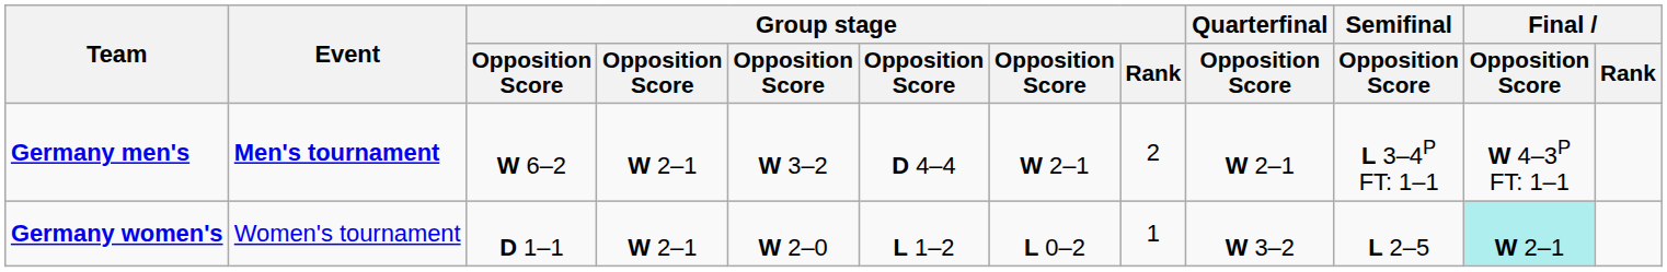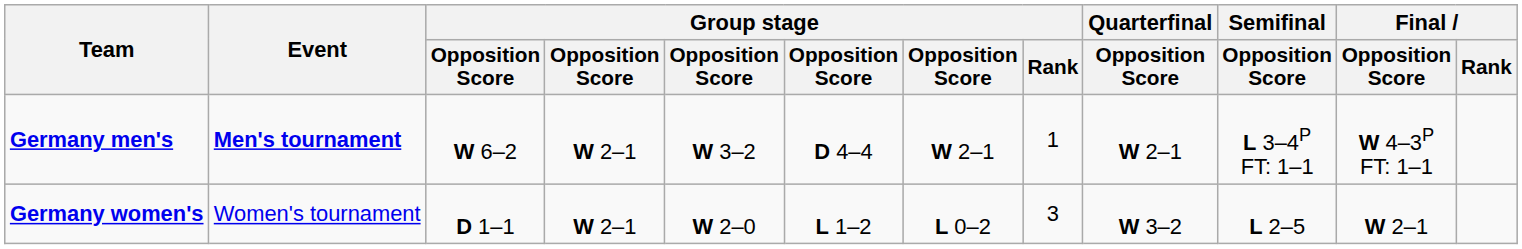Germany men's | Group stage / Rank: 2 -> 1
Germany women's | Group stage / Rank: 1 -> 3
Germany women's | Final / Opposition Score: paleturquoise background -> no background
